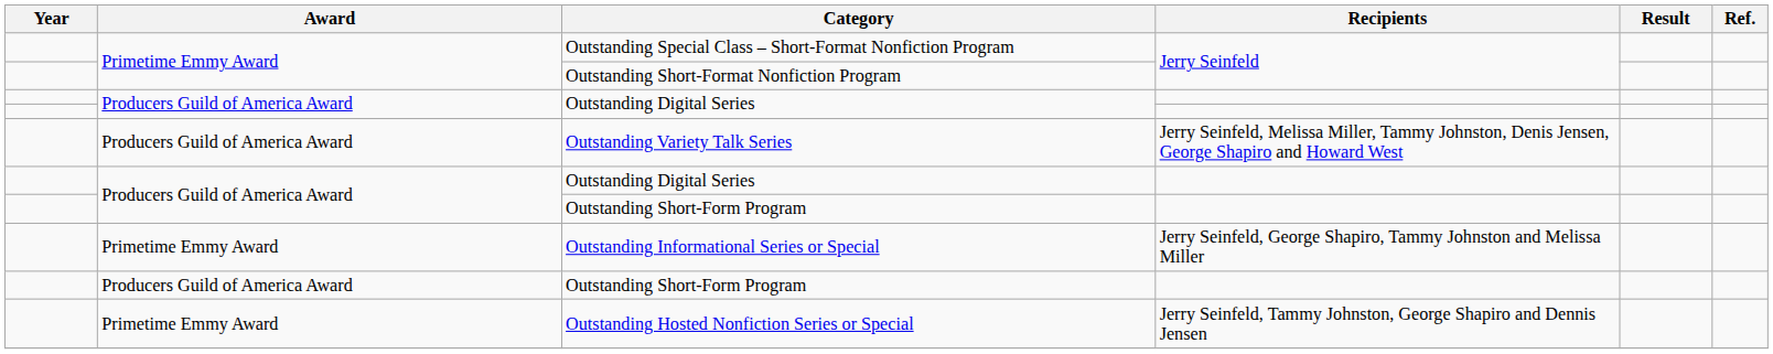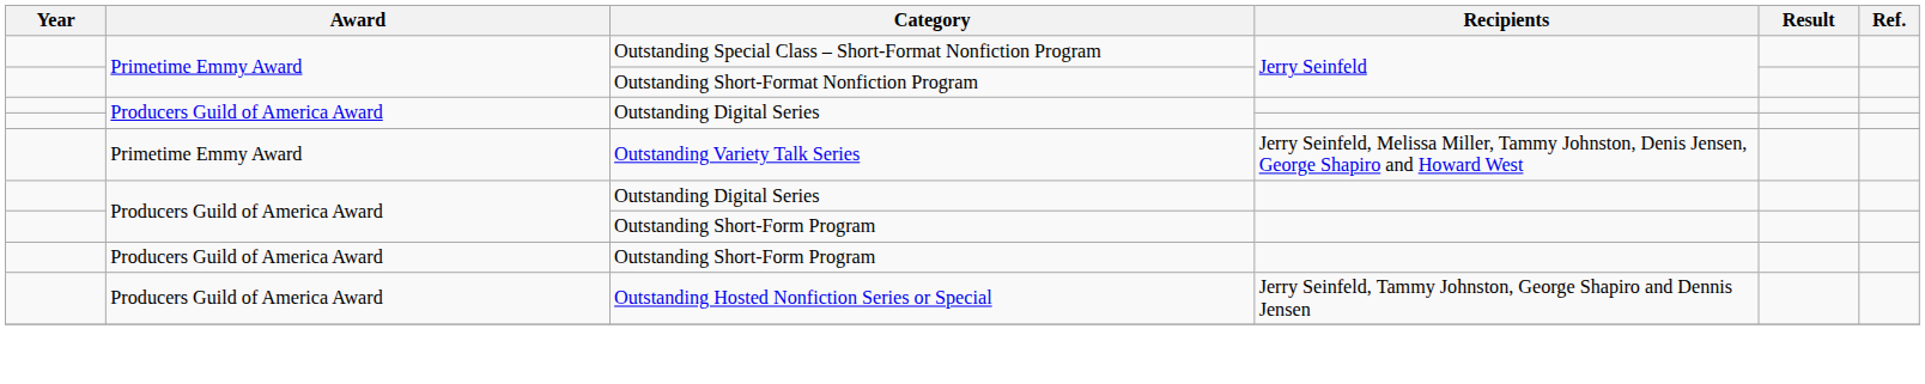Outstanding Variety Talk Series | Award: Producers Guild of America Award -> Primetime Emmy Award
- row: Primetime Emmy Award | Outstanding Informational Series or Special | Jerry Seinfeld, George Shapiro, Tammy Johnston and Melissa Miller
Outstanding Hosted Nonfiction Series or Special | Award: Primetime Emmy Award -> Producers Guild of America Award
